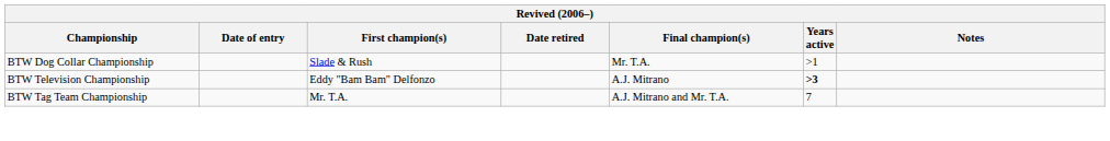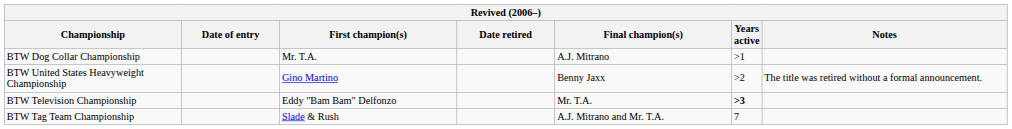BTW Dog Collar Championship | First champion(s): Slade & Rush -> Mr. T.A.
BTW Dog Collar Championship | Final champion(s): Mr. T.A. -> A.J. Mitrano
+ row: BTW United States Heavyweight Championship | Gino Martino | Benny Jaxx | >2 | The title was retired without a formal announcement.
BTW Television Championship | Final champion(s): A.J. Mitrano -> Mr. T.A.
BTW Tag Team Championship | First champion(s): Mr. T.A. -> Slade & Rush
